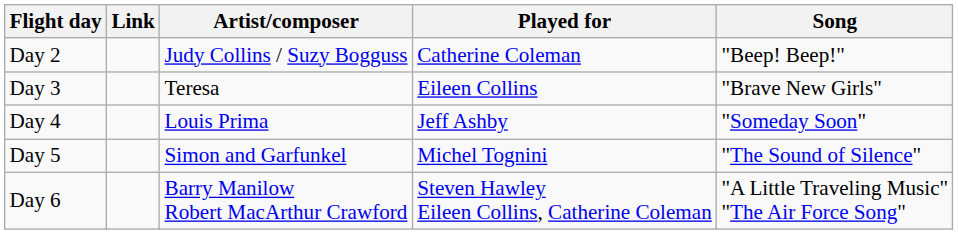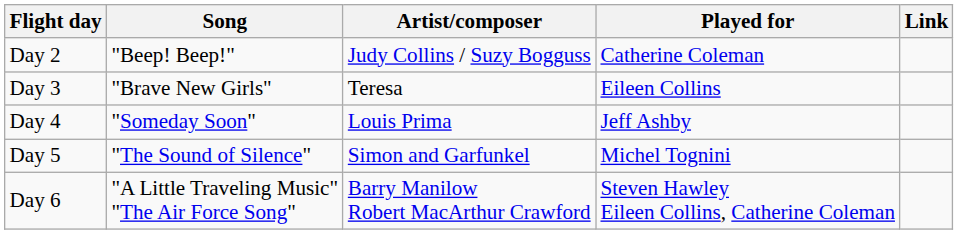columns swapped: Song <-> Link
